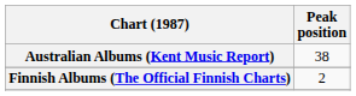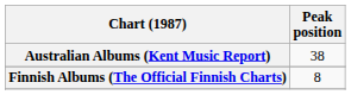Finnish Albums (The Official Finnish Charts) | Peak position: 2 -> 8
